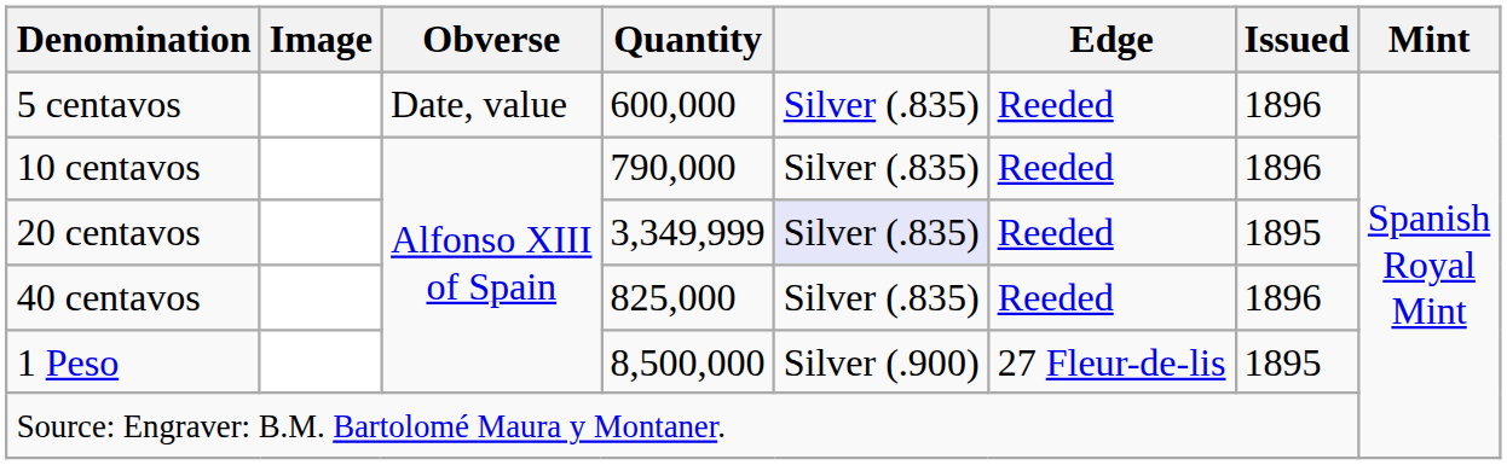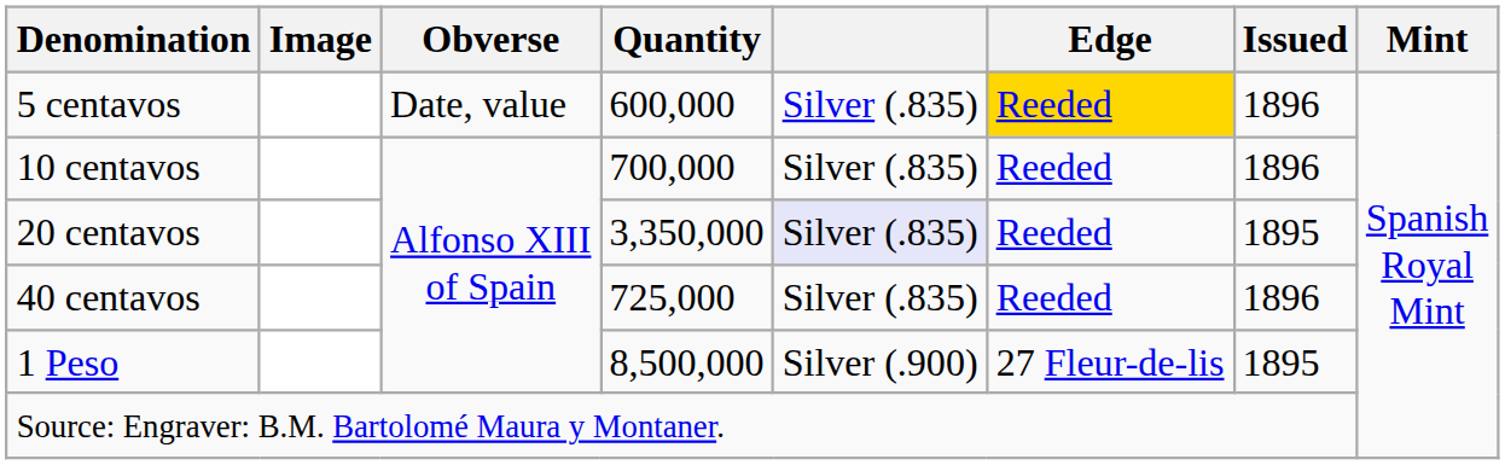5 centavos | Edge: no background -> gold background
10 centavos | Quantity: 790,000 -> 700,000
20 centavos | Quantity: 3,349,999 -> 3,350,000
40 centavos | Quantity: 825,000 -> 725,000
